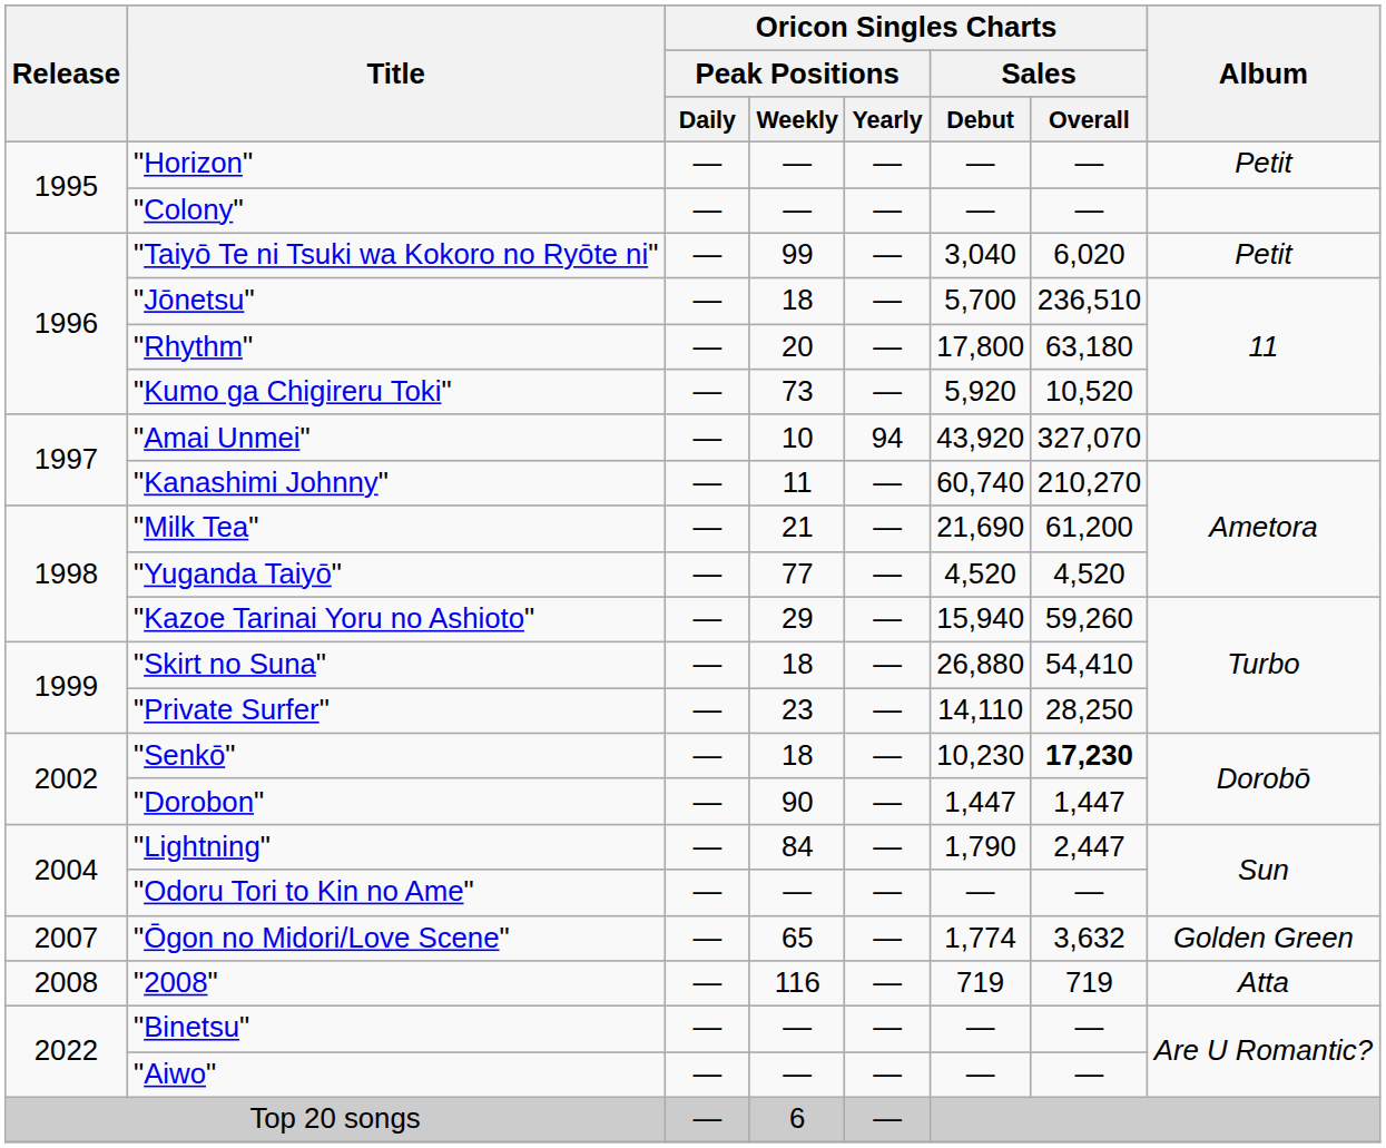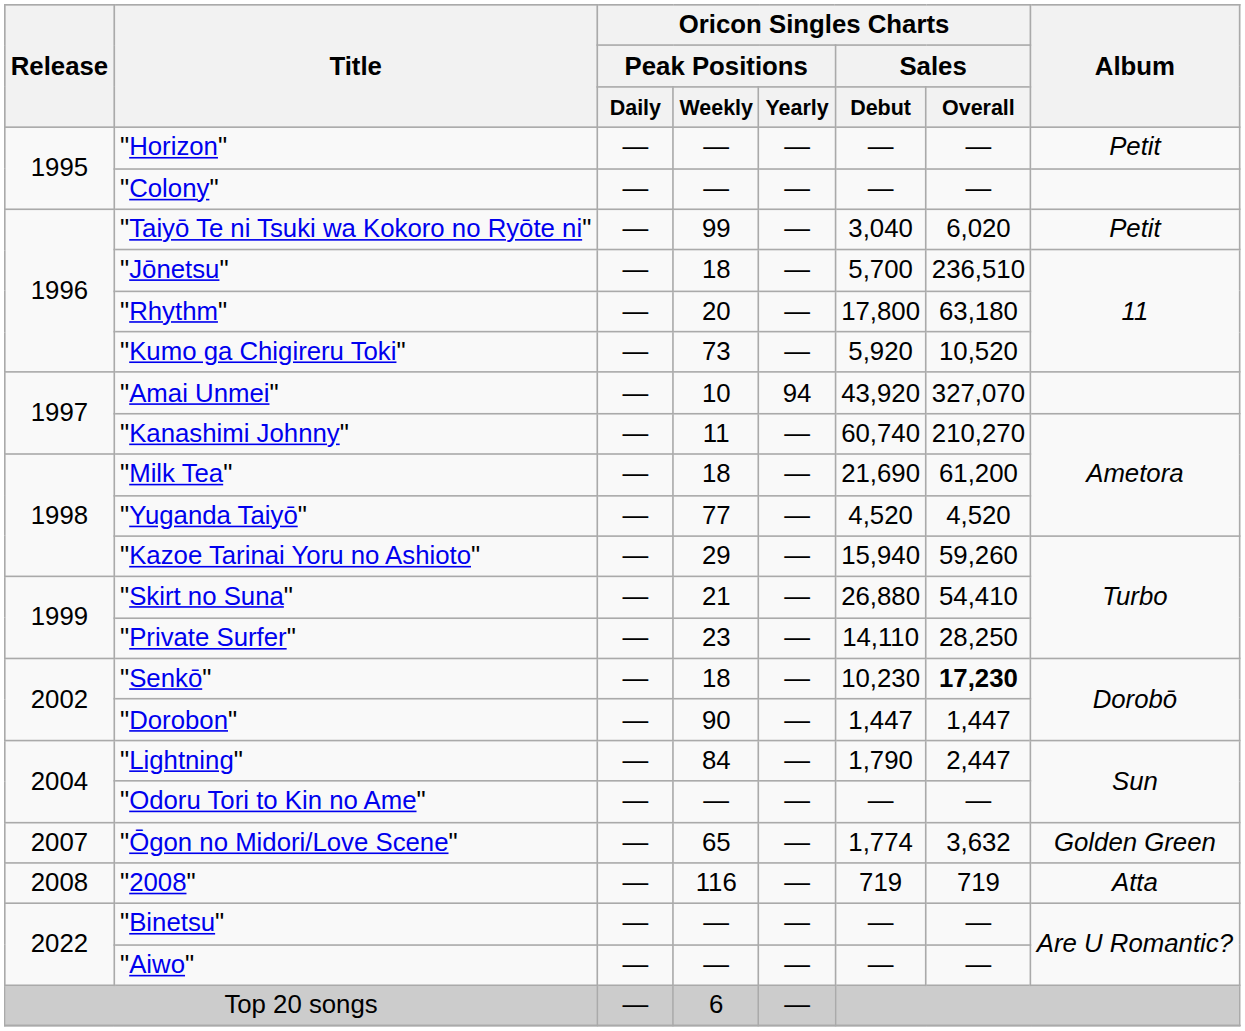"Milk Tea" | Oricon Singles Charts / Peak Positions / Weekly: 21 -> 18
"Skirt no Suna" | Oricon Singles Charts / Peak Positions / Weekly: 18 -> 21
